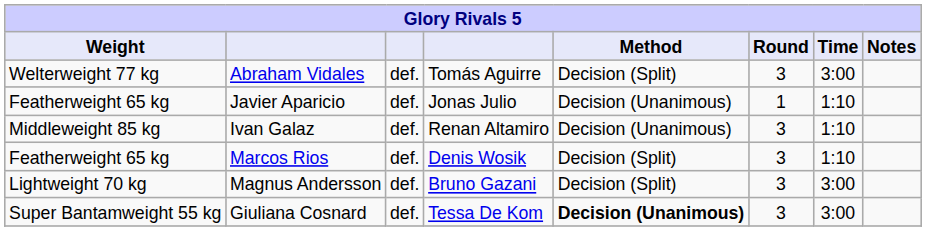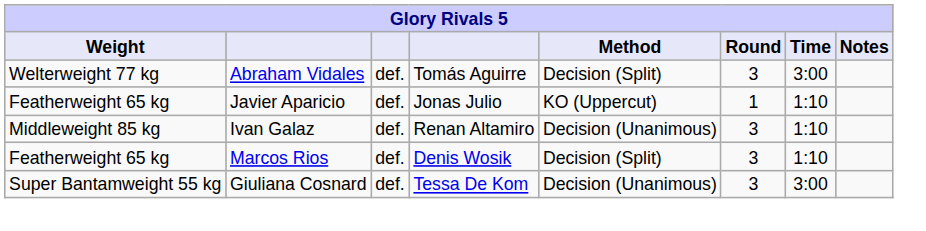Javier Aparicio | Method: Decision (Unanimous) -> KO (Uppercut)
- row: Lightweight 70 kg | Magnus Andersson | def. | Bruno Gazani | Decision (Split) | 3 | 3:00
Giuliana Cosnard | Method: bold -> normal
